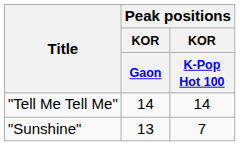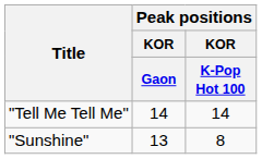"Sunshine" | Peak positions / KOR / K-Pop Hot 100: 7 -> 8
